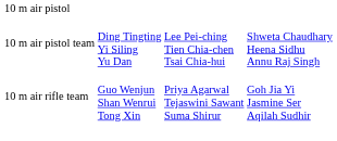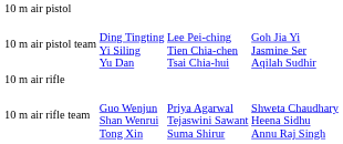10 m air pistol team | column 4: Shweta Chaudhary Heena Sidhu Annu Raj Singh -> Goh Jia Yi Jasmine Ser Aqilah Sudhir
+ row: 10 m air rifle
10 m air rifle team | column 4: Goh Jia Yi Jasmine Ser Aqilah Sudhir -> Shweta Chaudhary Heena Sidhu Annu Raj Singh
